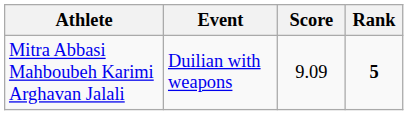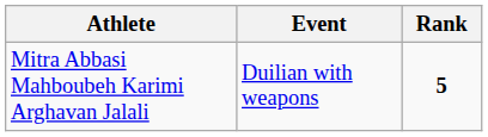- column: Score | 9.09
